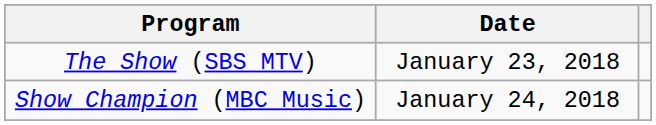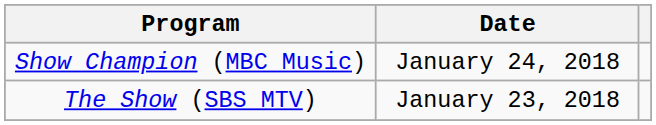rows swapped: The Show (SBS MTV) <-> Show Champion (MBC Music)
